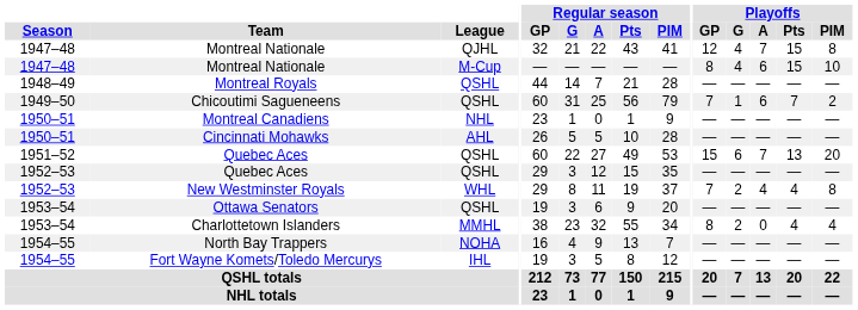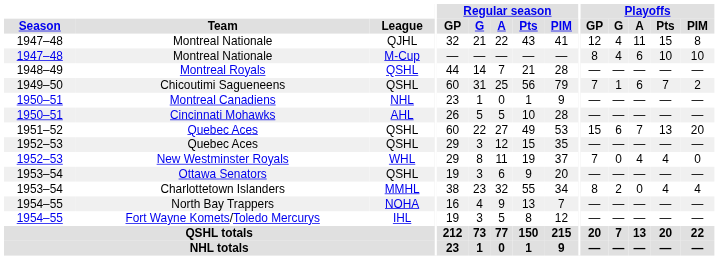Montreal Nationale / QJHL | Playoffs / A: 7 -> 11
Montreal Nationale / M-Cup | Playoffs / Pts: 15 -> 10
New Westminster Royals | Playoffs / G: 2 -> 0
New Westminster Royals | Playoffs / PIM: 8 -> 0
